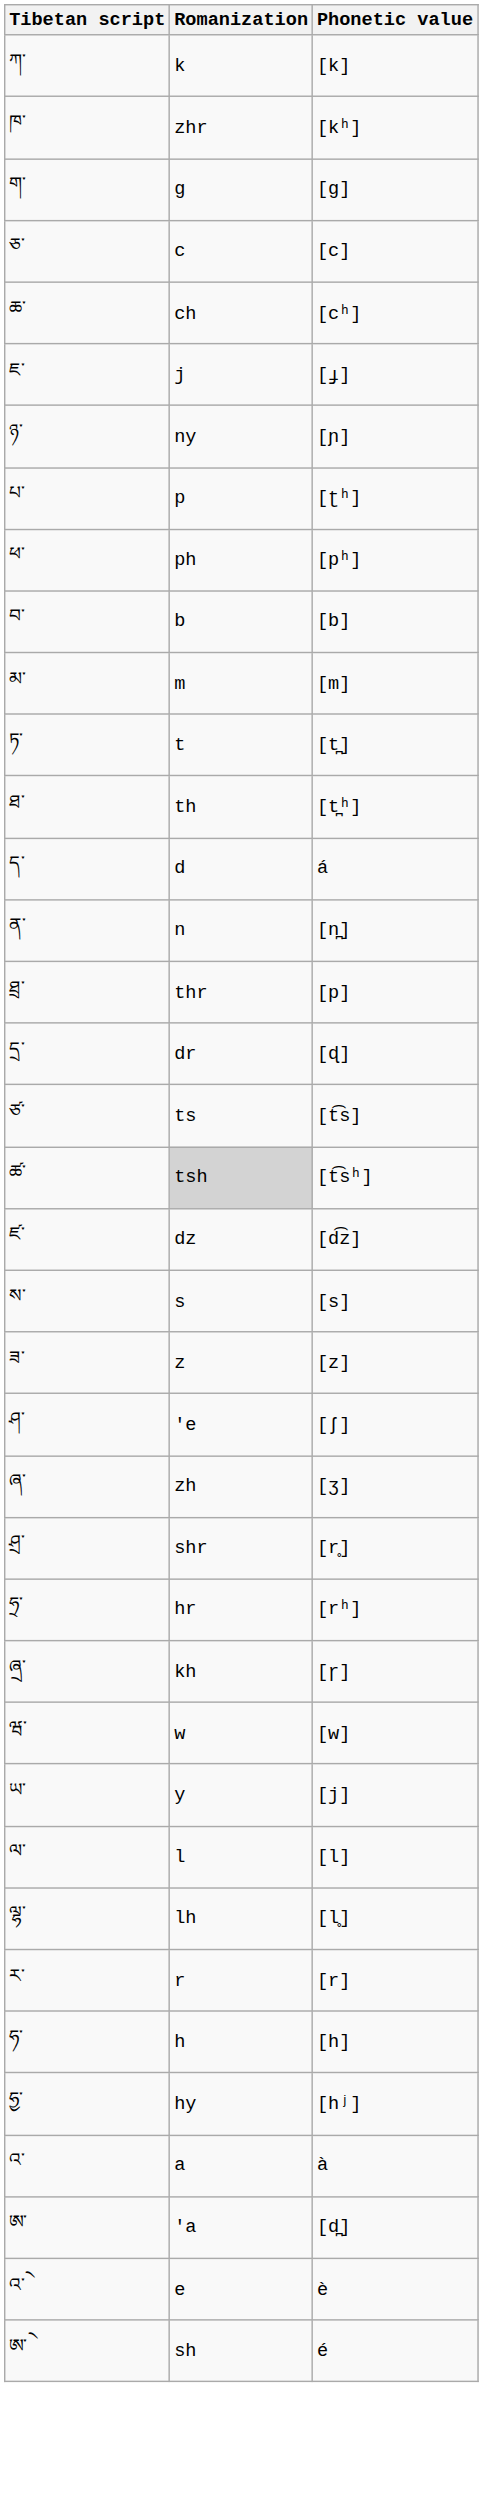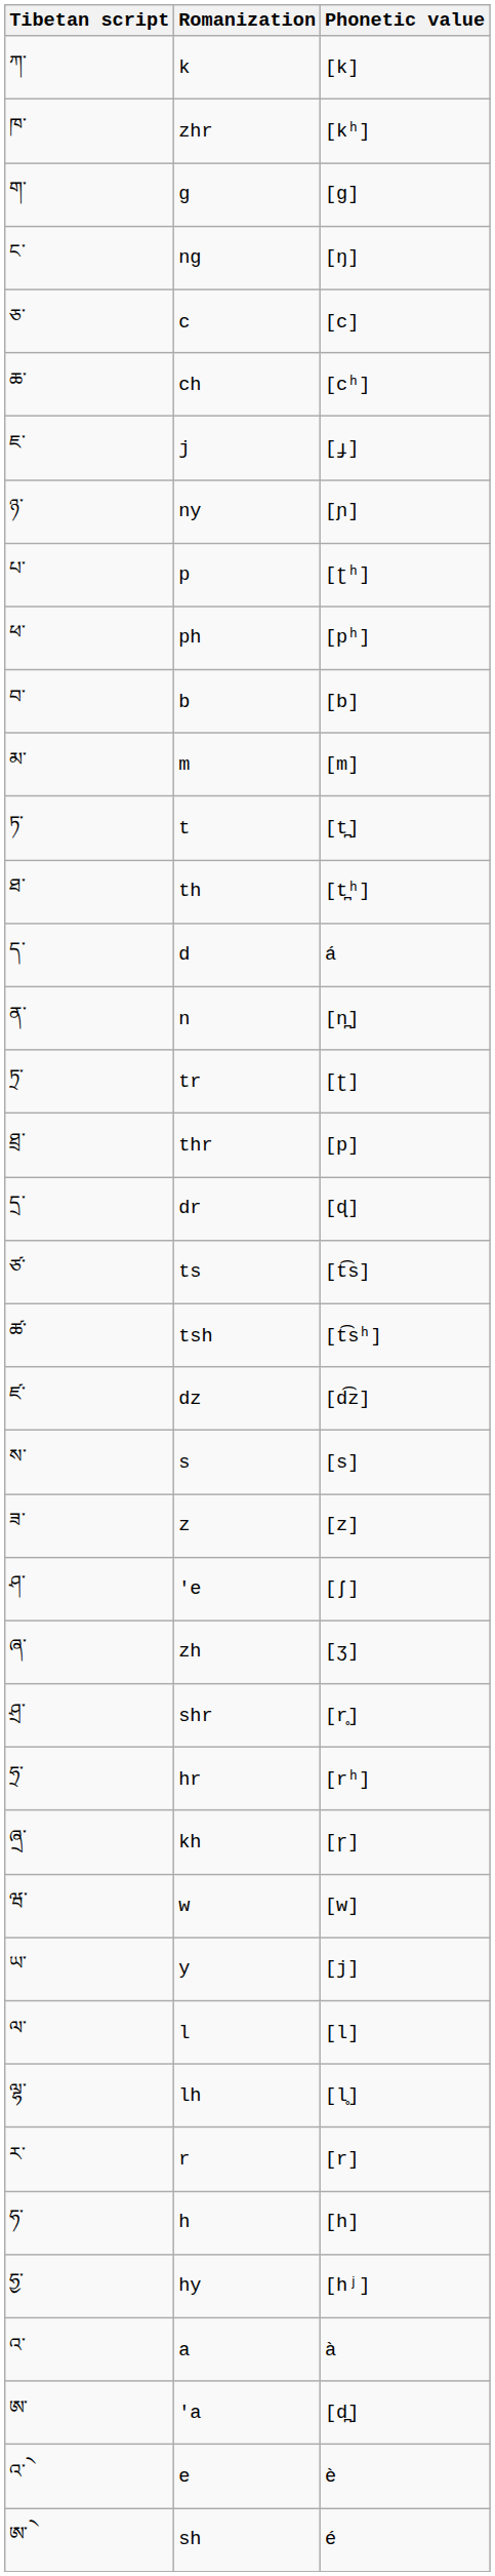+ row: ང་ | ng | [ŋ]
+ row: ཏྲ་ | tr | [ʈ]
ཚ་ | Romanization: lightgrey background -> no background
